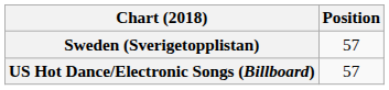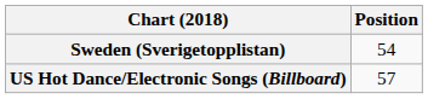Sweden (Sverigetopplistan) | Position: 57 -> 54
